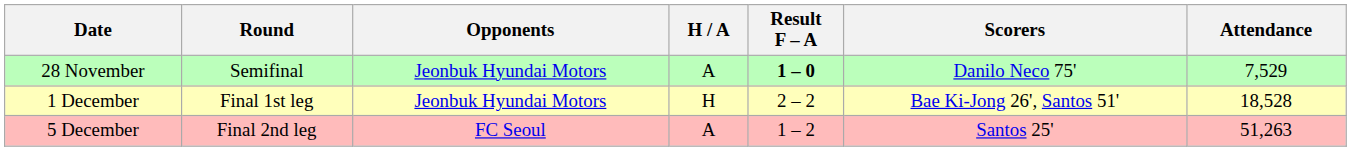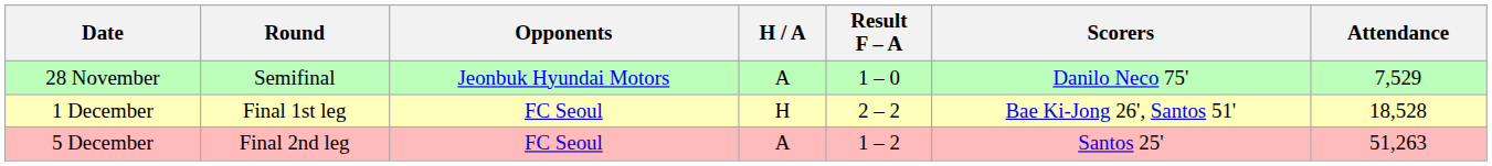28 November | Result F – A: bold -> normal
1 December | Opponents: Jeonbuk Hyundai Motors -> FC Seoul
